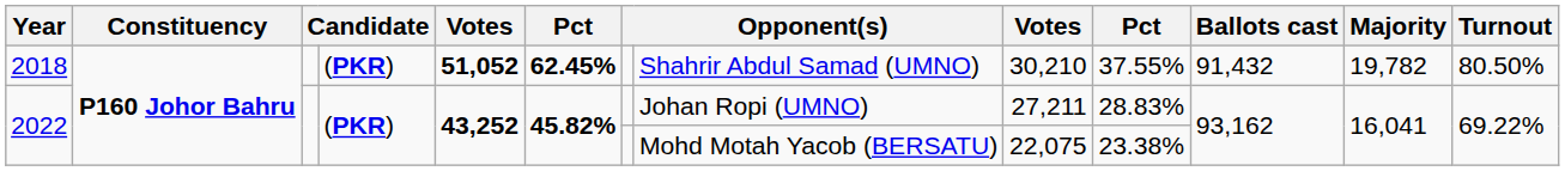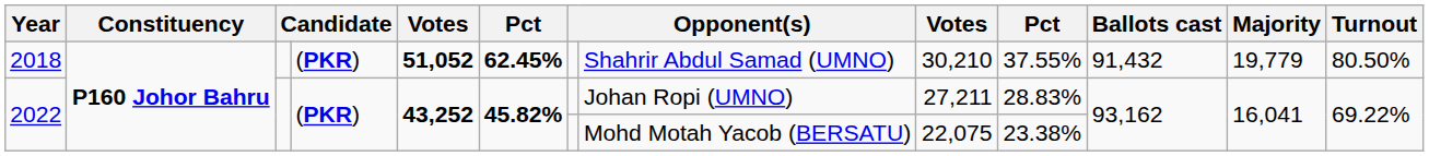2018 | Majority: 19,782 -> 19,779
